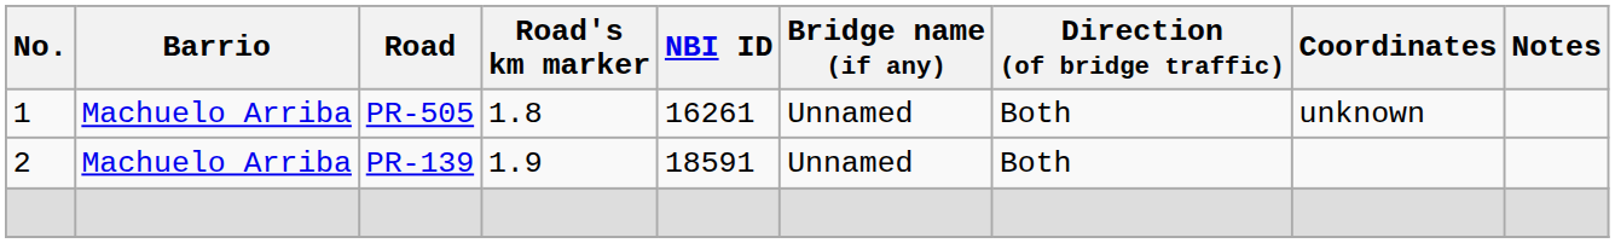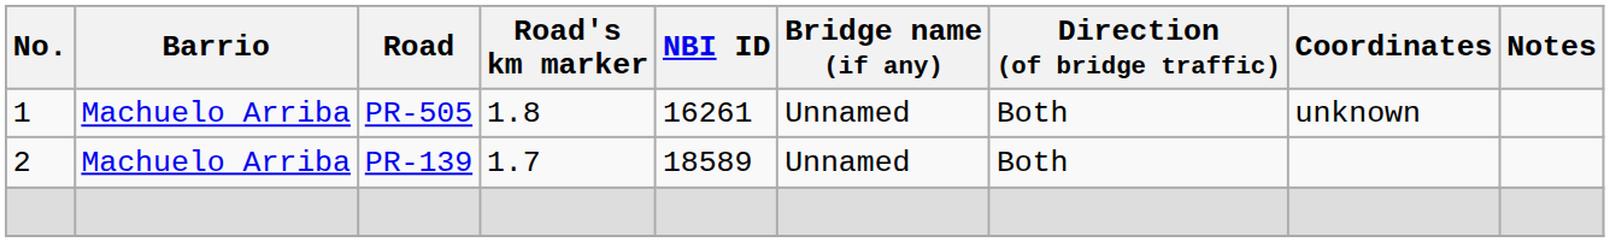PR-139 | Road's km marker: 1.9 -> 1.7
PR-139 | NBI ID: 18591 -> 18589
